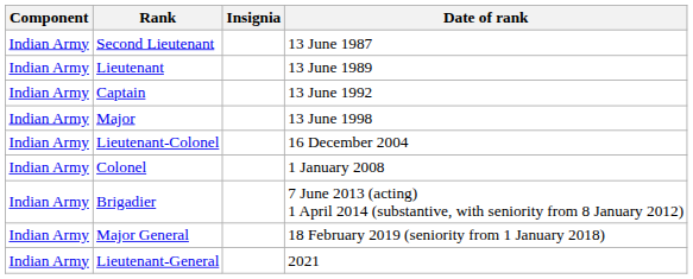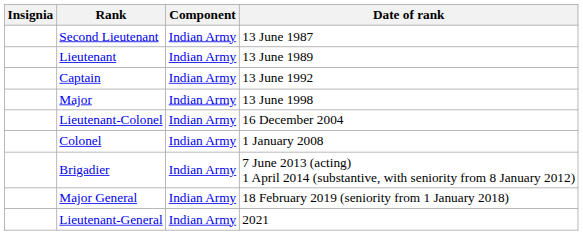columns swapped: Insignia <-> Component
